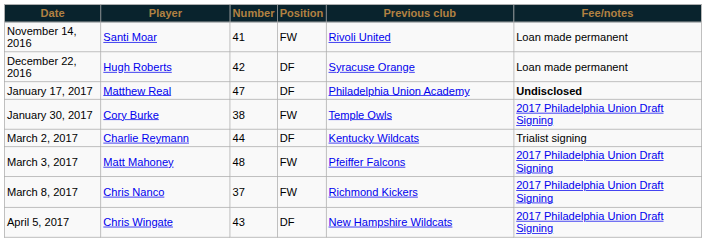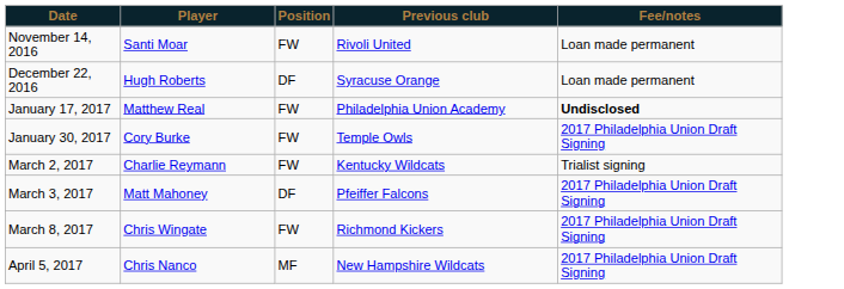- column: Number | 41 | 42 | 47 | 38 | 44 | 48 | 37 | 43
January 17, 2017 | Position: DF -> FW
March 2, 2017 | Position: DF -> FW
March 3, 2017 | Position: FW -> DF
March 8, 2017 | Player: Chris Nanco -> Chris Wingate
April 5, 2017 | Player: Chris Wingate -> Chris Nanco
April 5, 2017 | Position: DF -> MF
